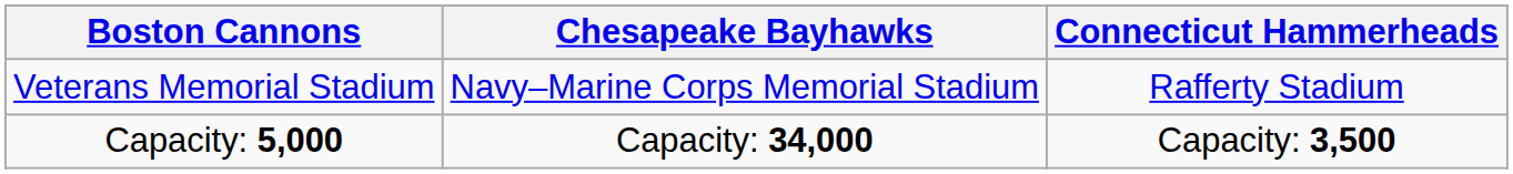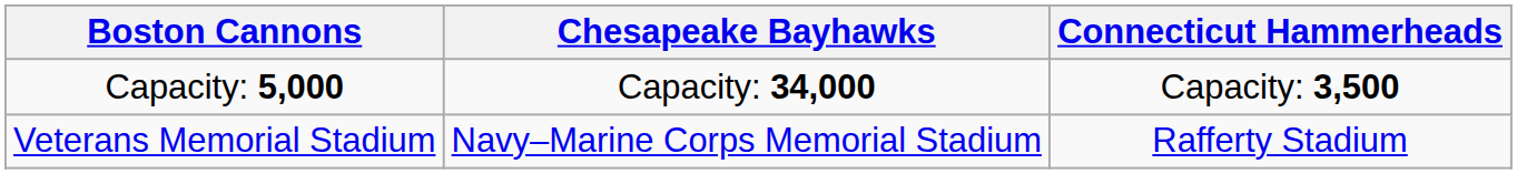rows swapped: Veterans Memorial Stadium <-> Capacity: 5,000
